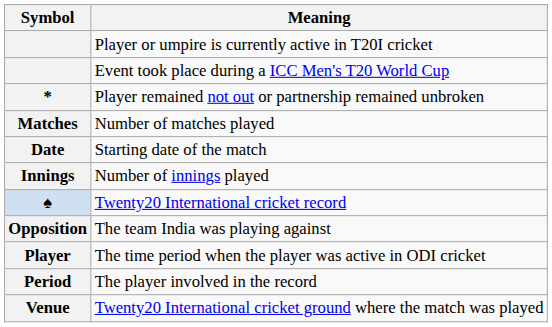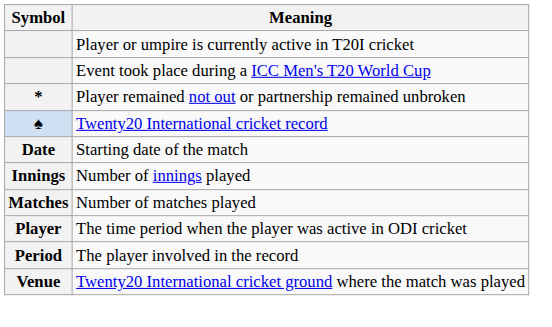rows swapped: Twenty20 International cricket record <-> Number of matches played
- row: Opposition | The team India was playing against
